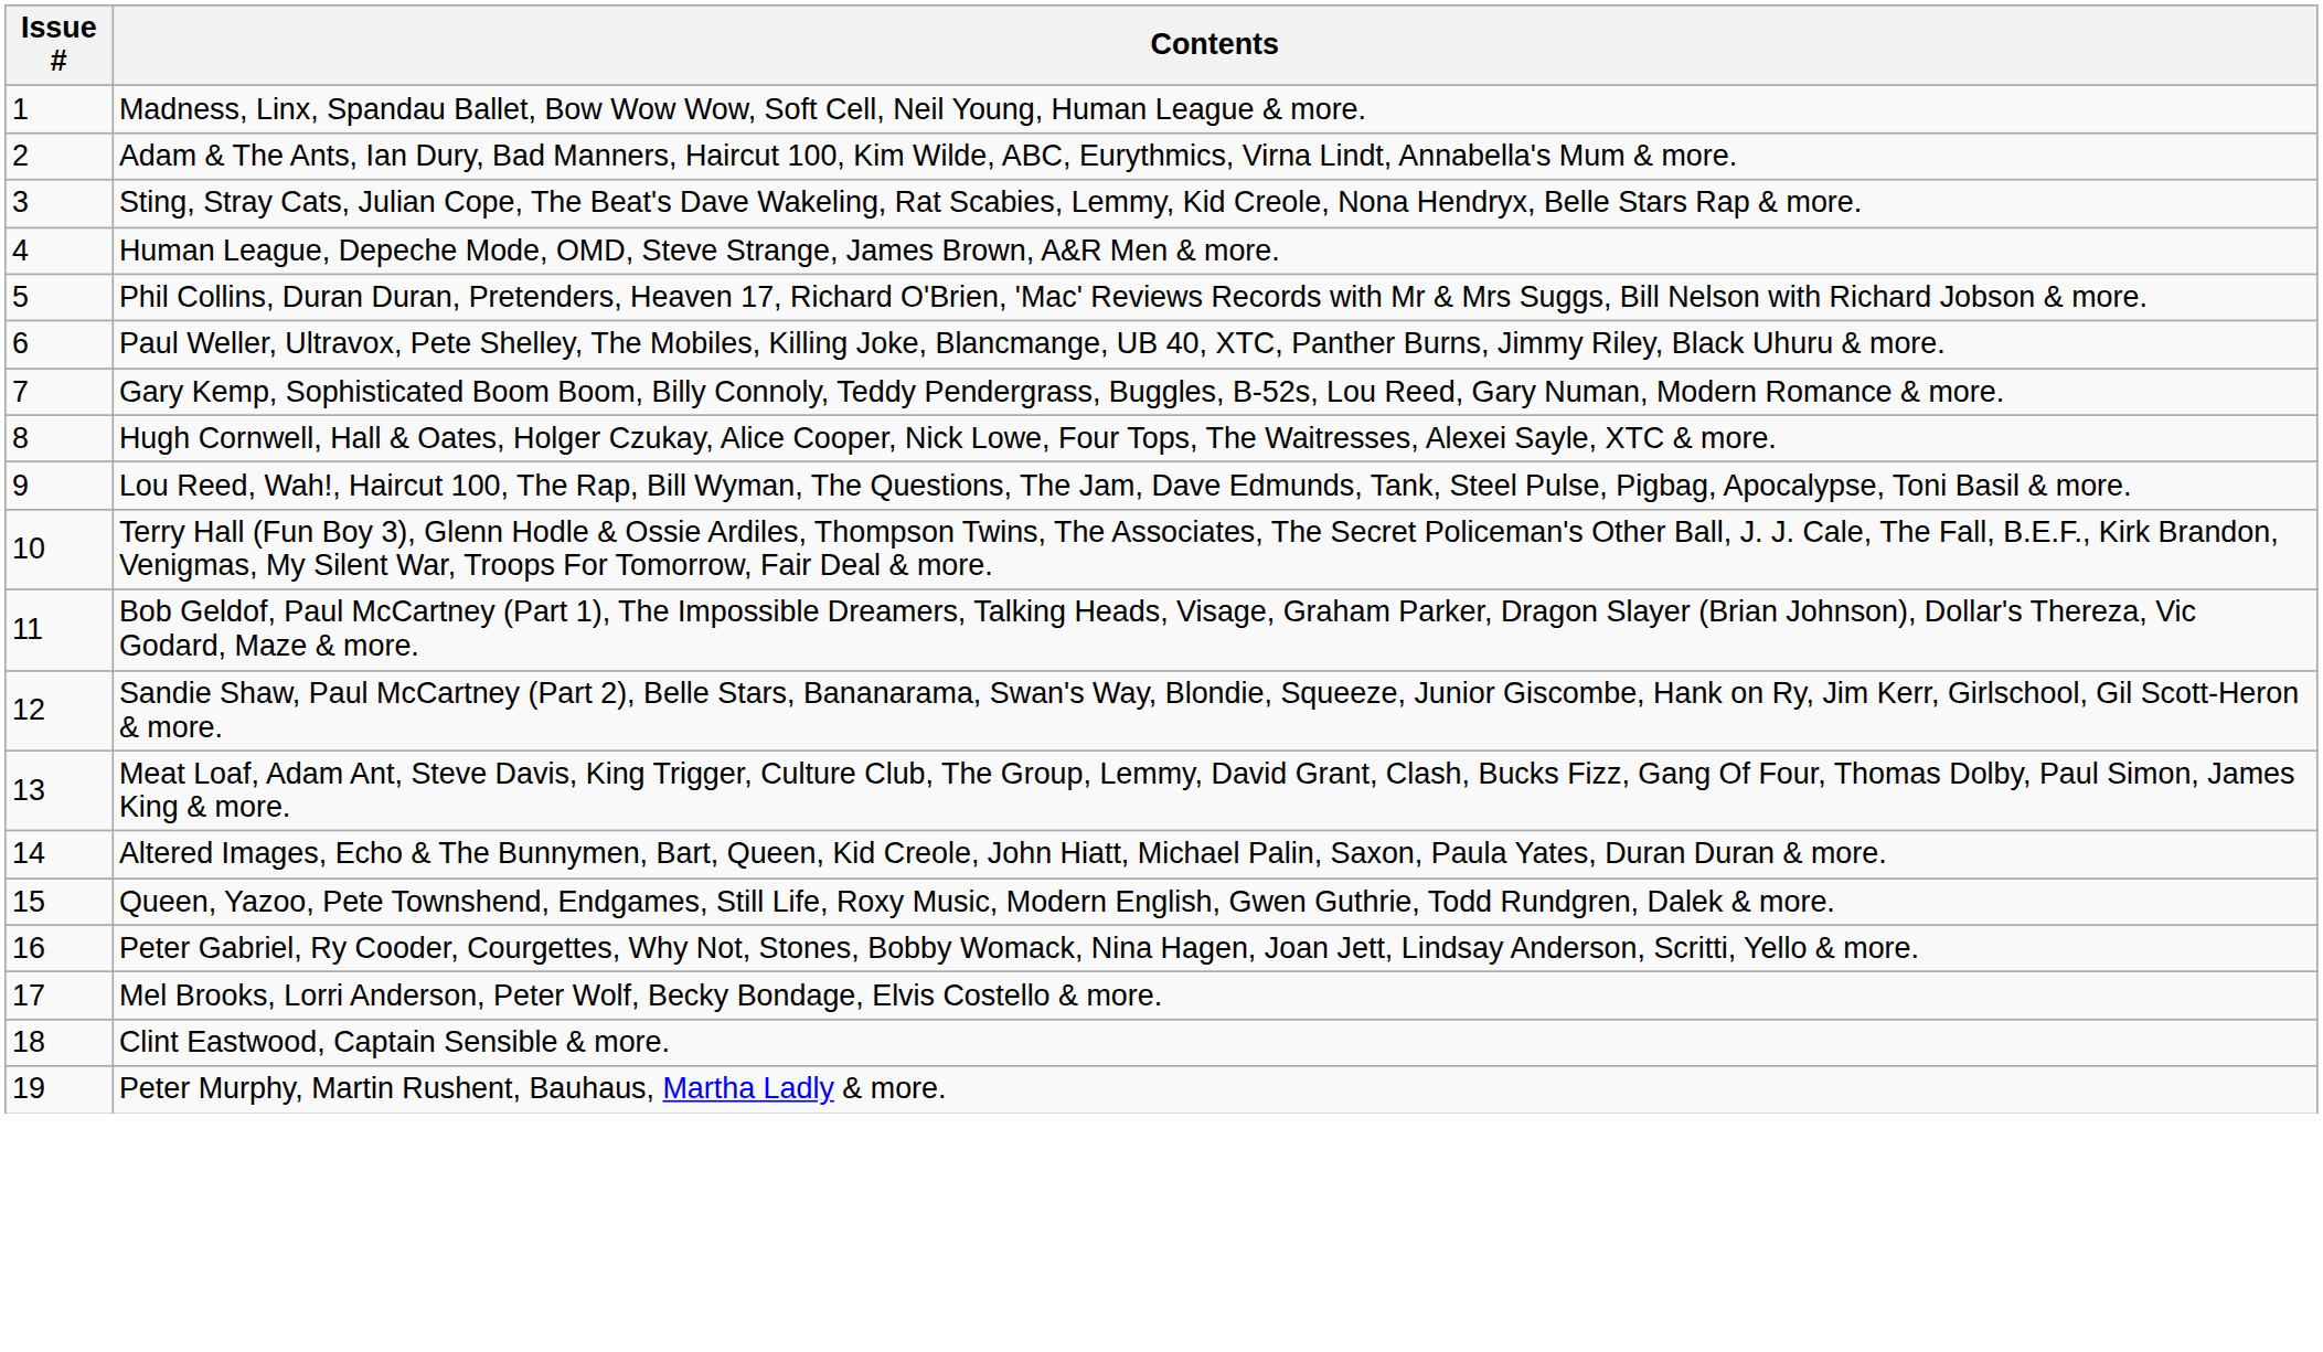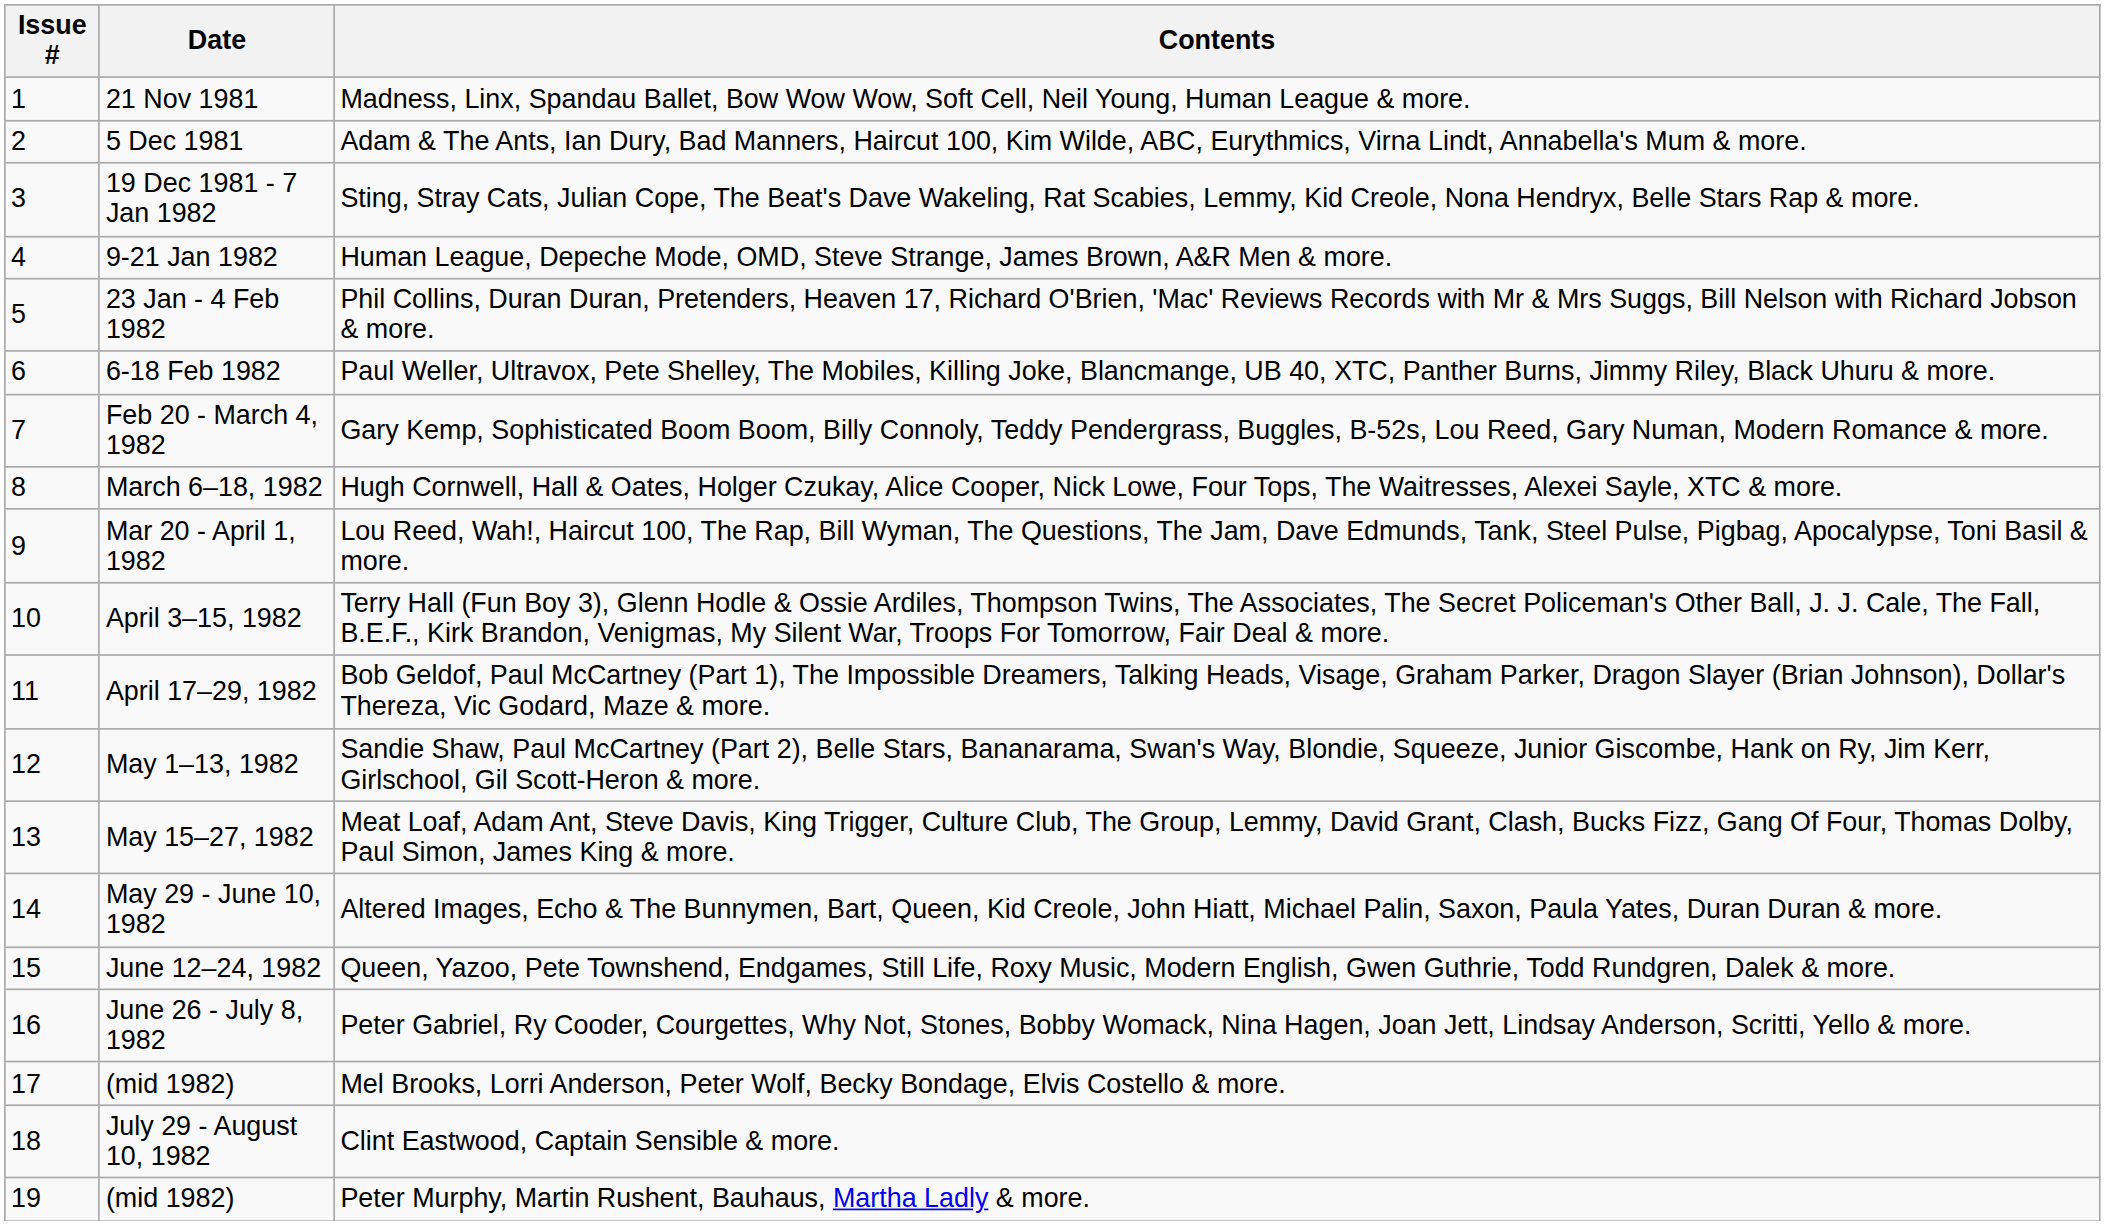+ column: Date | 21 Nov 1981 | 5 Dec 1981 | 19 Dec 1981 - 7 Jan 1982 | 9-21 Jan 1982 | 23 Jan - 4 Feb 1982 | 6-18 Feb 1982 | Feb 20 - March 4, 1982 | March 6–18, 1982 | Mar 20 - April 1, 1982 | April 3–15, 1982 | April 17–29, 1982 | May 1–13, 1982 | May 15–27, 1982 | May 29 - June 10, 1982 | June 12–24, 1982 | June 26 - July 8, 1982 | (mid 1982) | July 29 - August 10, 1982 | (mid 1982)
